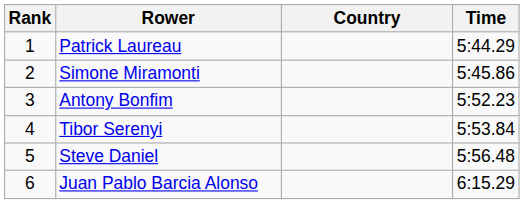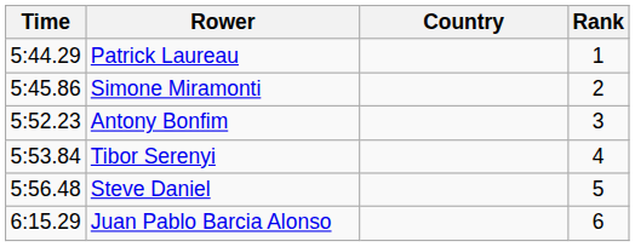columns swapped: Rank <-> Time
